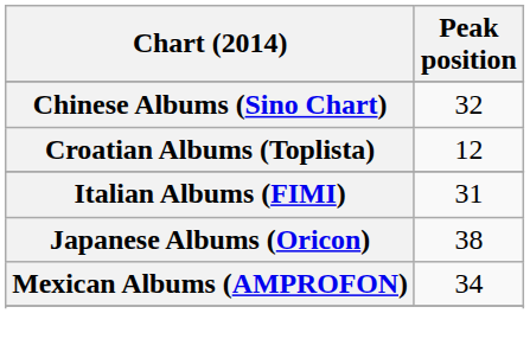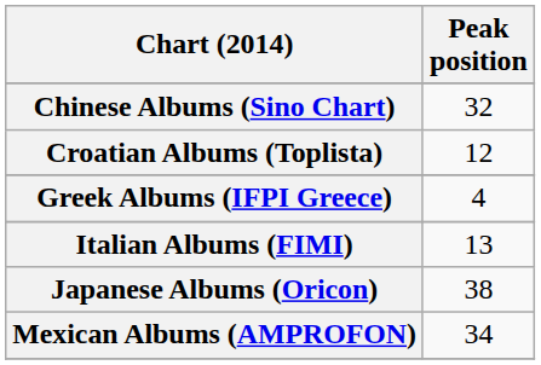+ row: Greek Albums (IFPI Greece) | 4
Italian Albums (FIMI) | Peak position: 31 -> 13
